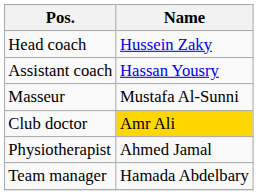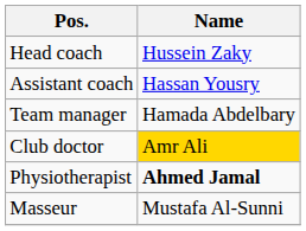rows swapped: Team manager <-> Masseur
Physiotherapist | Name: normal -> bold
